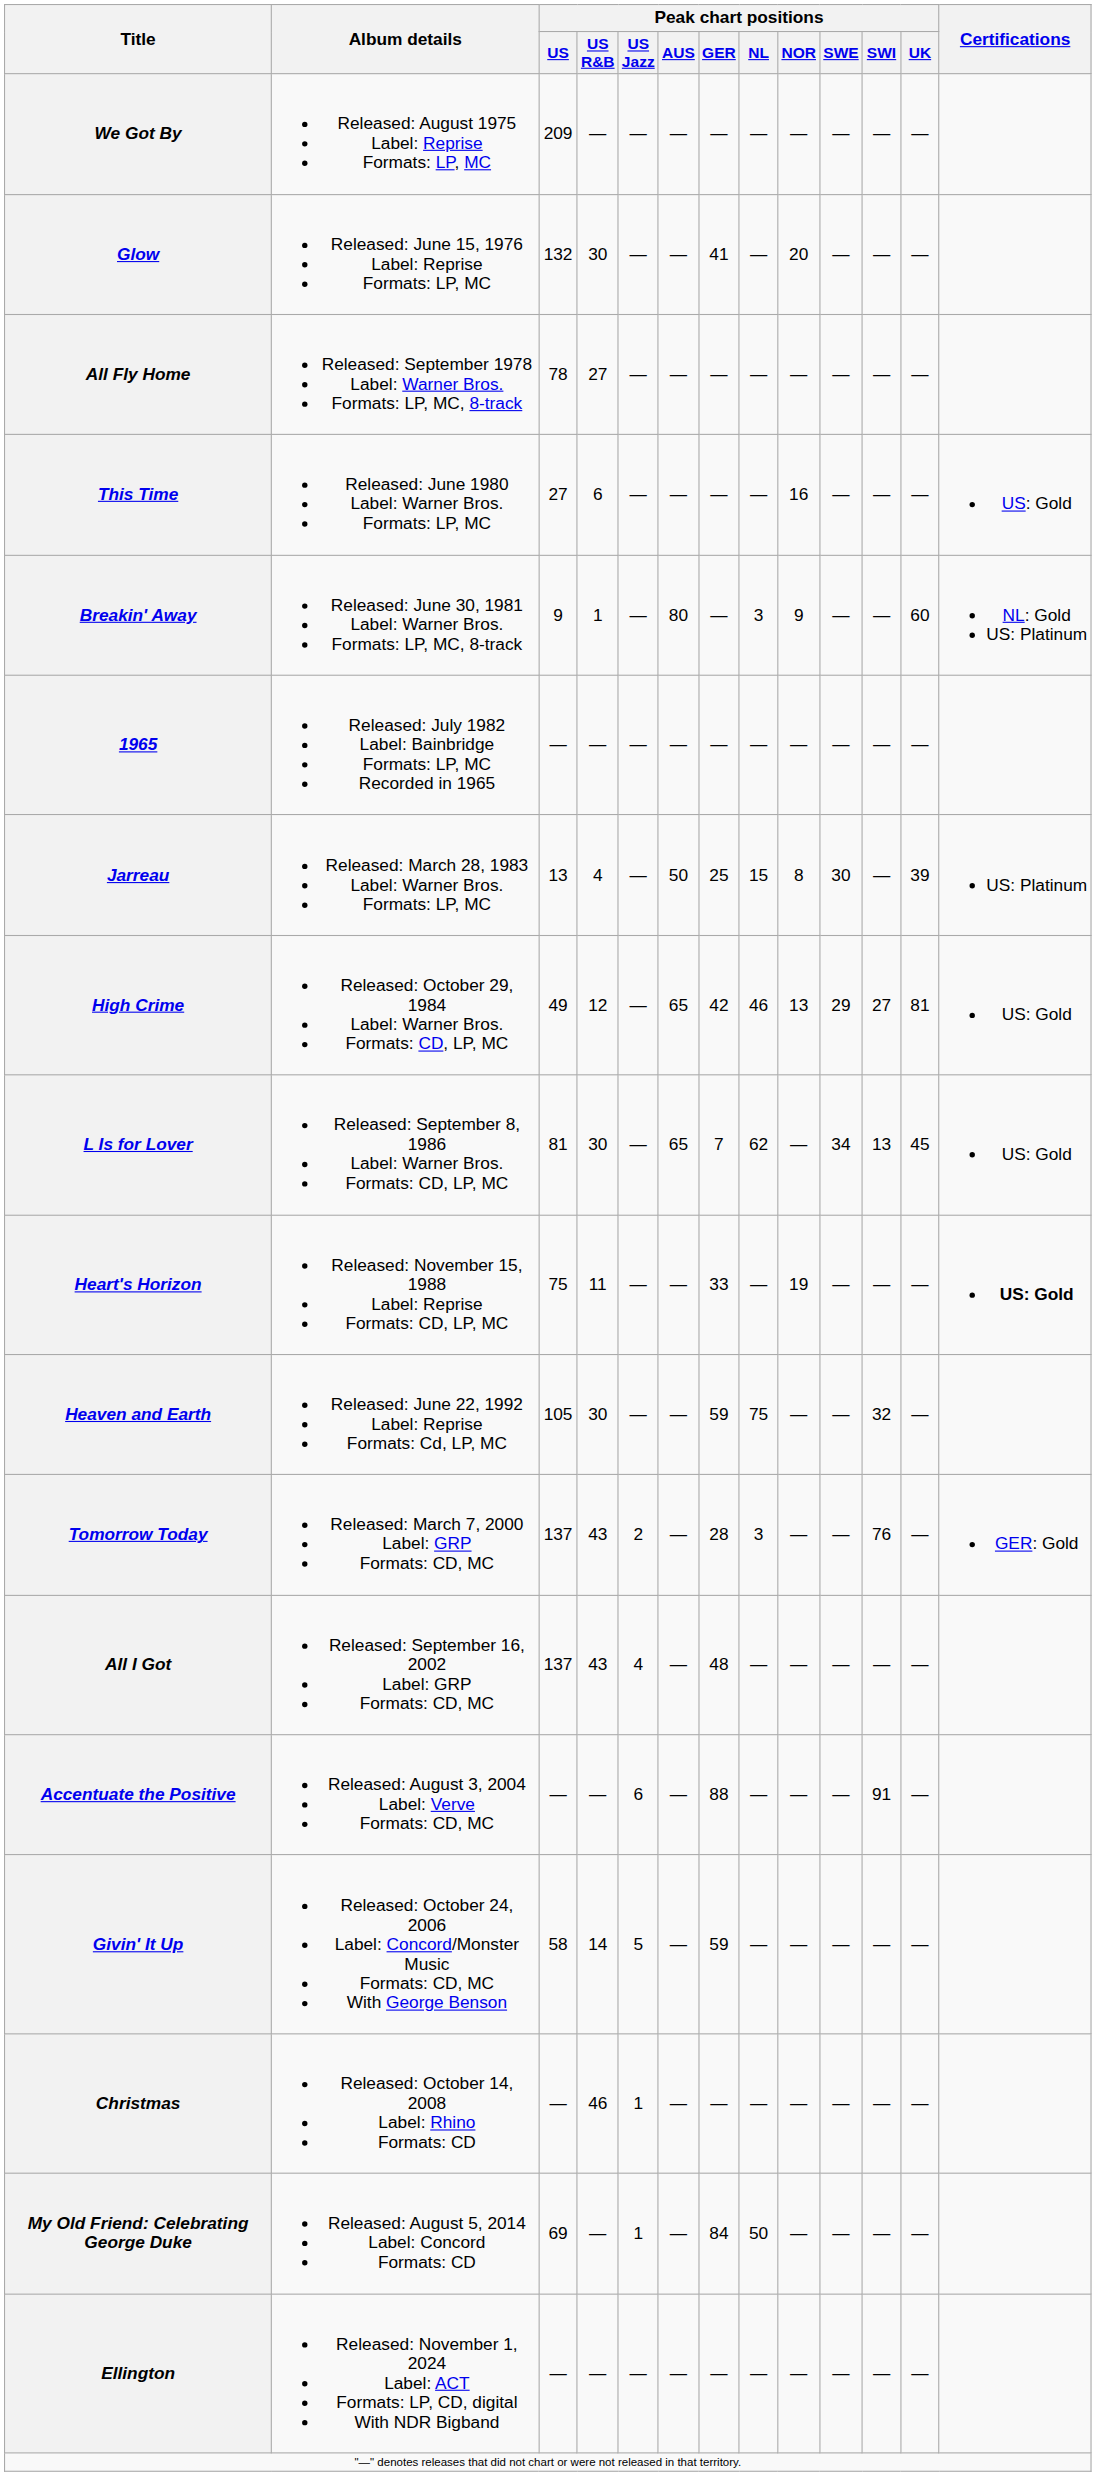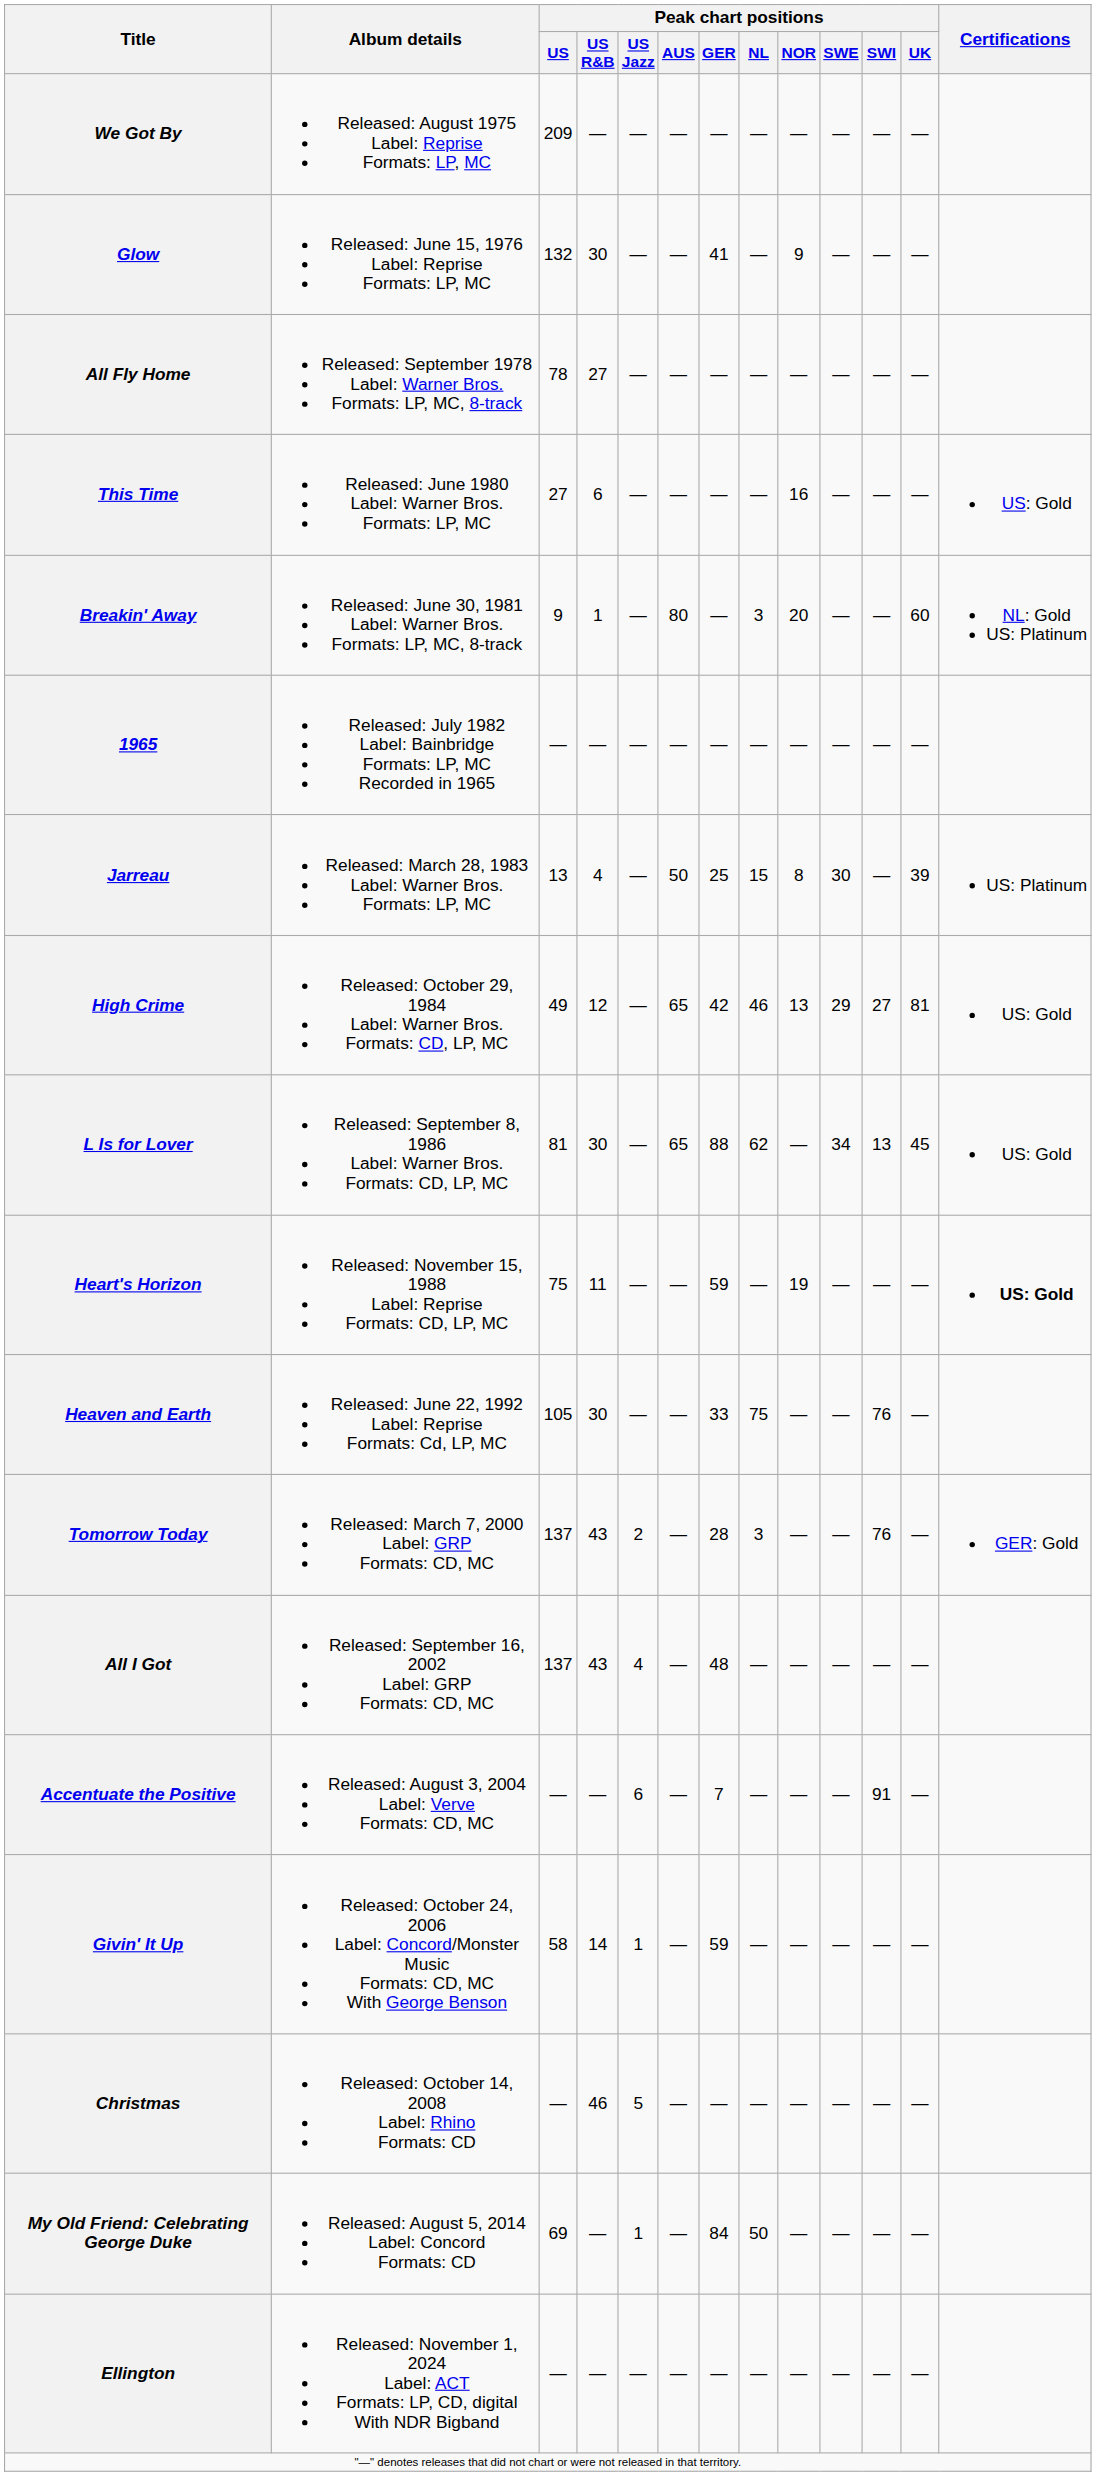Glow | Peak chart positions / NOR: 20 -> 9
Breakin' Away | Peak chart positions / NOR: 9 -> 20
L Is for Lover | Peak chart positions / GER: 7 -> 88
Heart's Horizon | Peak chart positions / GER: 33 -> 59
Heaven and Earth | Peak chart positions / GER: 59 -> 33
Heaven and Earth | Peak chart positions / SWI: 32 -> 76
Accentuate the Positive | Peak chart positions / GER: 88 -> 7
Givin' It Up | Peak chart positions / US Jazz: 5 -> 1
Christmas | Peak chart positions / US Jazz: 1 -> 5
